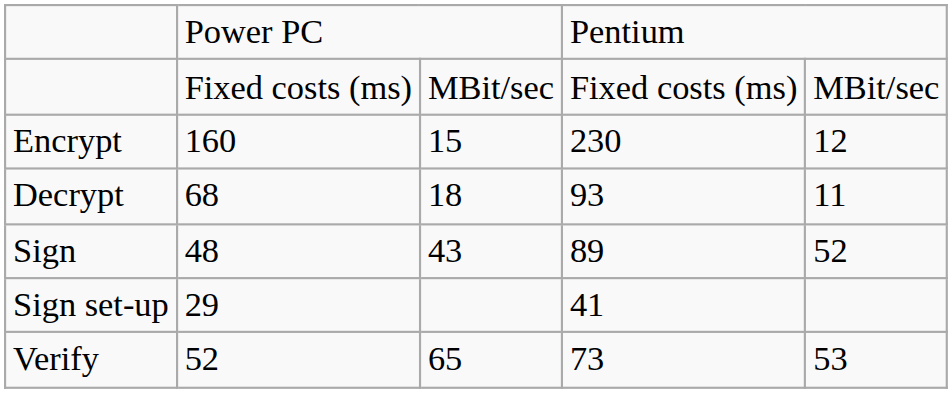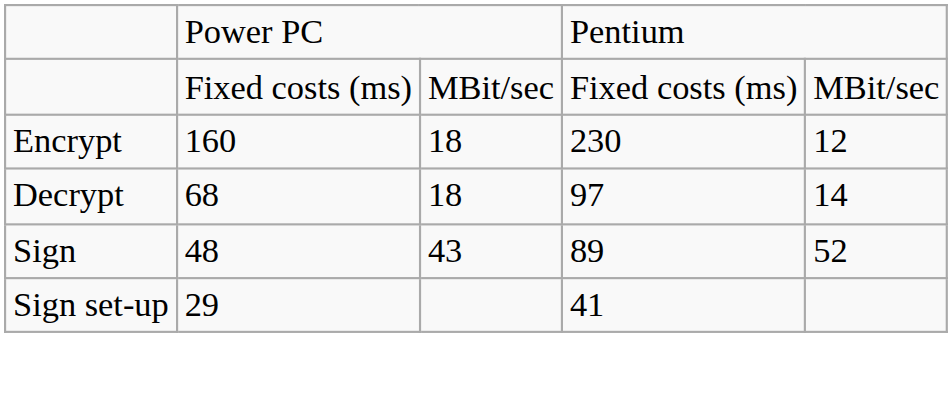Encrypt | column 3: 15 -> 18
Decrypt | column 4: 93 -> 97
Decrypt | column 5: 11 -> 14
- row: Verify | 52 | 65 | 73 | 53
